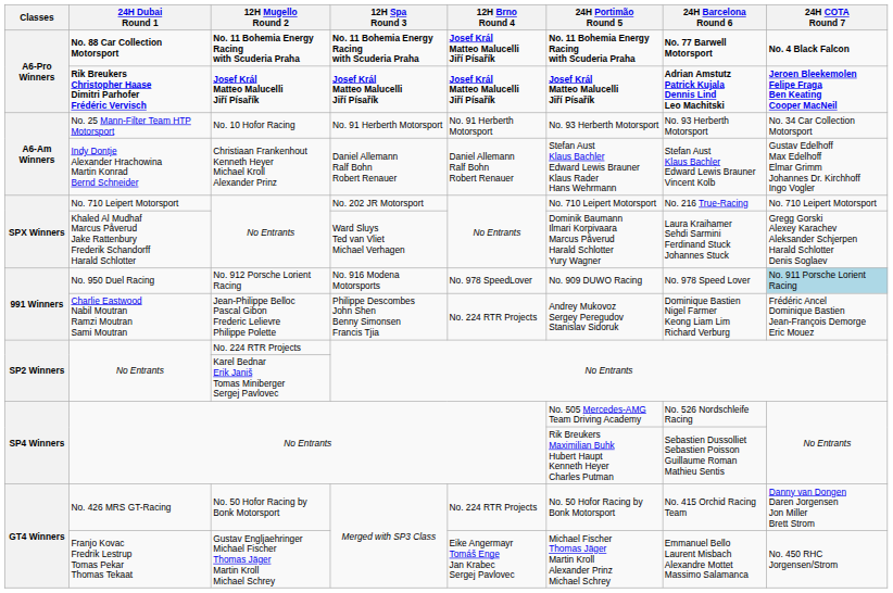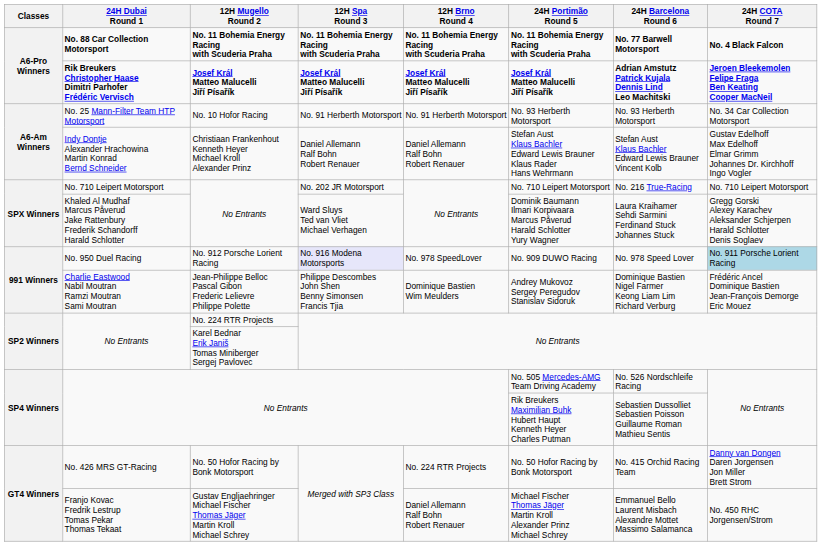No. 88 Car Collection Motorsport | 12H Brno Round 4: Josef Král Matteo Malucelli Jiří Písařík -> No. 11 Bohemia Energy Racing with Scuderia Praha
No. 950 Duel Racing | 12H Spa Round 3: no background -> lavender background
Charlie Eastwood Nabil Moutran Ramzi Moutran Sami Moutran | 12H Brno Round 4: No. 224 RTR Projects -> Dominique Bastien Wim Meulders
Franjo Kovac Fredrik Lestrup Tomas Pekar Thomas Tekaat | 12H Brno Round 4: Eike Angermayr Tomáš Enge Jan Krabec Sergej Pavlovec -> Daniel Allemann Ralf Bohn Robert Renauer
